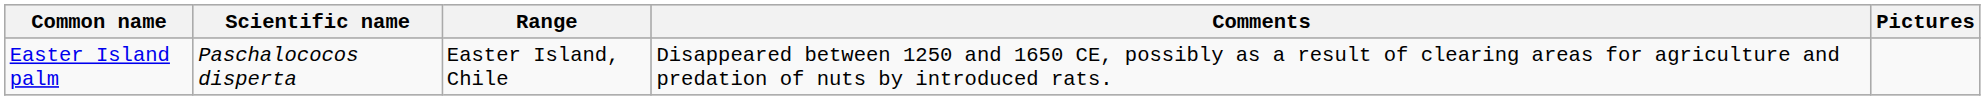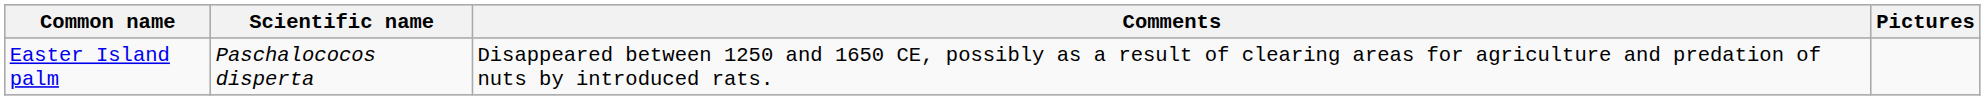- column: Range | Easter Island, Chile
